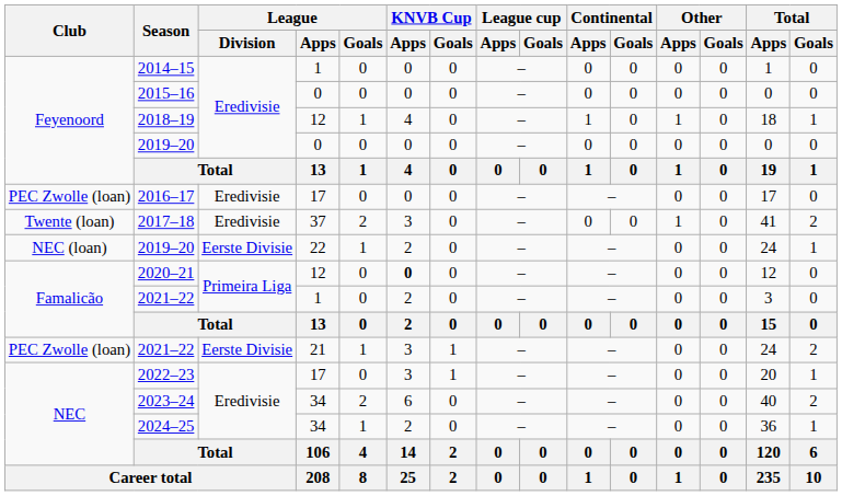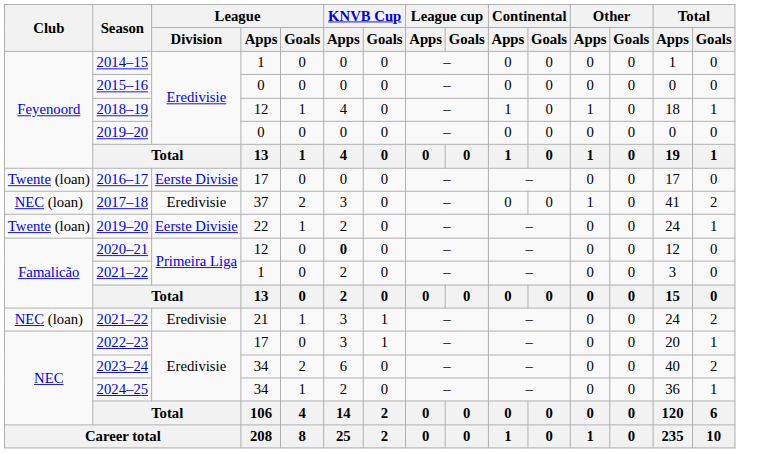2016–17 | Club: PEC Zwolle (loan) -> Twente (loan)
2016–17 | League / Division: Eredivisie -> Eerste Divisie
2017–18 | Club: Twente (loan) -> NEC (loan)
2019–20 / 22 | Club: NEC (loan) -> Twente (loan)
2021–22 / 21 | Club: PEC Zwolle (loan) -> NEC (loan)
2021–22 / 21 | League / Division: Eerste Divisie -> Eredivisie
